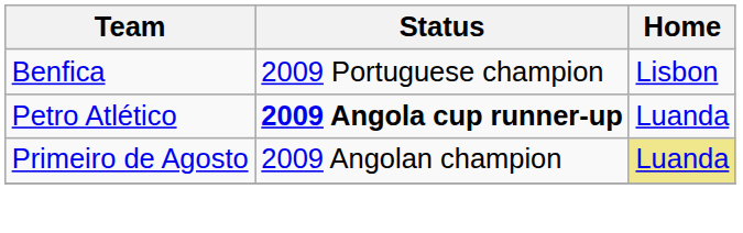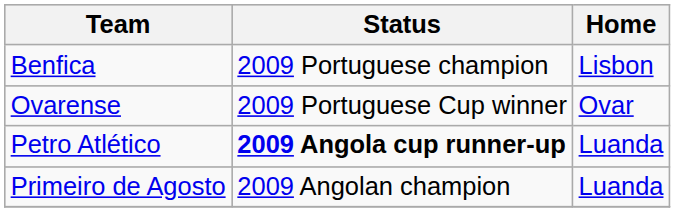+ row: Ovarense | 2009 Portuguese Cup winner | Ovar
Primeiro de Agosto | Home: khaki background -> no background
